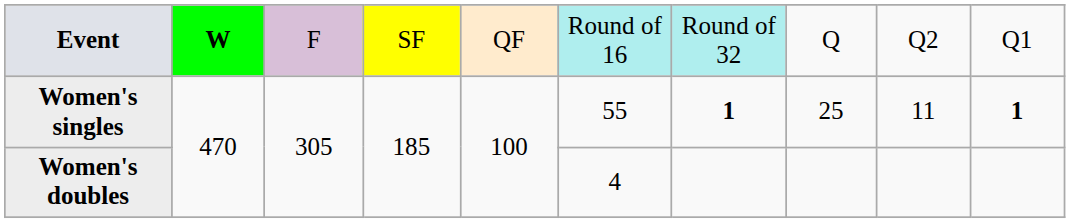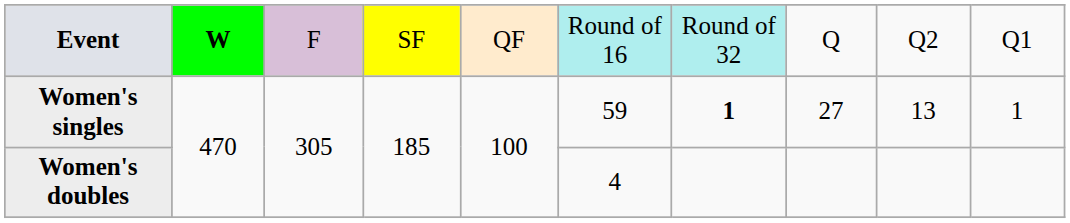Women's singles | column 6: 55 -> 59
Women's singles | column 8: 25 -> 27
Women's singles | column 9: 11 -> 13
Women's singles | column 10: bold -> normal
